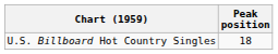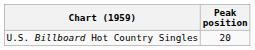U.S. Billboard Hot Country Singles | Peak position: 18 -> 20
